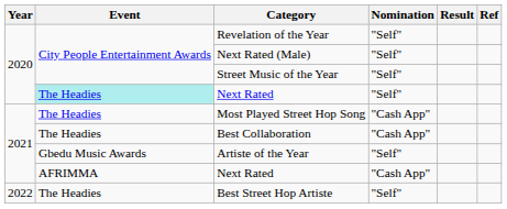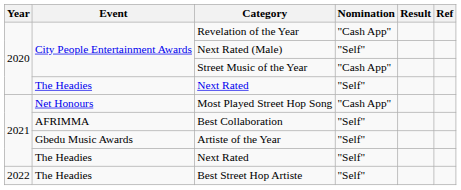Revelation of the Year | Nomination: "Self" -> "Cash App"
Street Music of the Year | Nomination: "Self" -> "Cash App"
2020 / Next Rated | Event: paleturquoise background -> no background
Most Played Street Hop Song | Event: The Headies -> Net Honours
Best Collaboration | Event: The Headies -> AFRIMMA
Best Collaboration | Nomination: "Cash App" -> "Self"
2021 / Next Rated | Event: AFRIMMA -> The Headies
2021 / Next Rated | Nomination: "Cash App" -> "Self"
